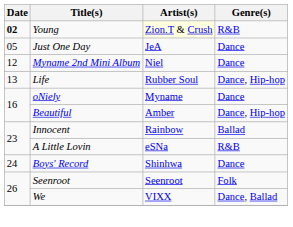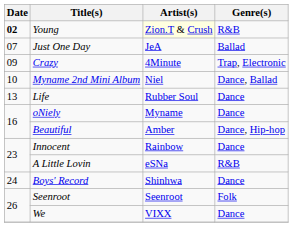Just One Day | Date: 05 -> 07
Just One Day | Genre(s): Dance -> Ballad
+ row: 09 | Crazy | 4Minute | Trap, Electronic
Myname 2nd Mini Album | Date: 12 -> 10
Myname 2nd Mini Album | Genre(s): Dance -> Dance, Ballad
Life | Genre(s): Dance, Hip-hop -> Dance
Innocent | Genre(s): Ballad -> Dance
We | Genre(s): Dance, Ballad -> Dance
